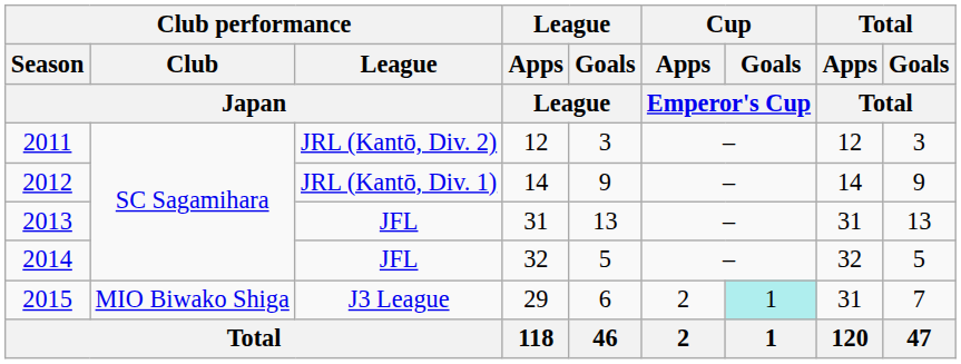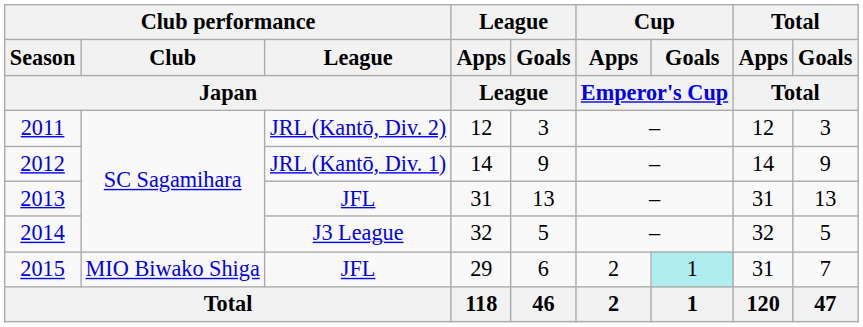2014 | Club performance / League / Japan: JFL -> J3 League
2015 | Club performance / League / Japan: J3 League -> JFL
